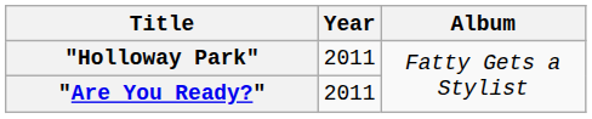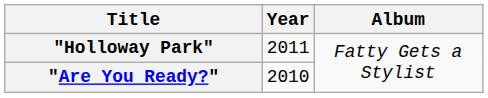"Are You Ready?" | Year: 2011 -> 2010
